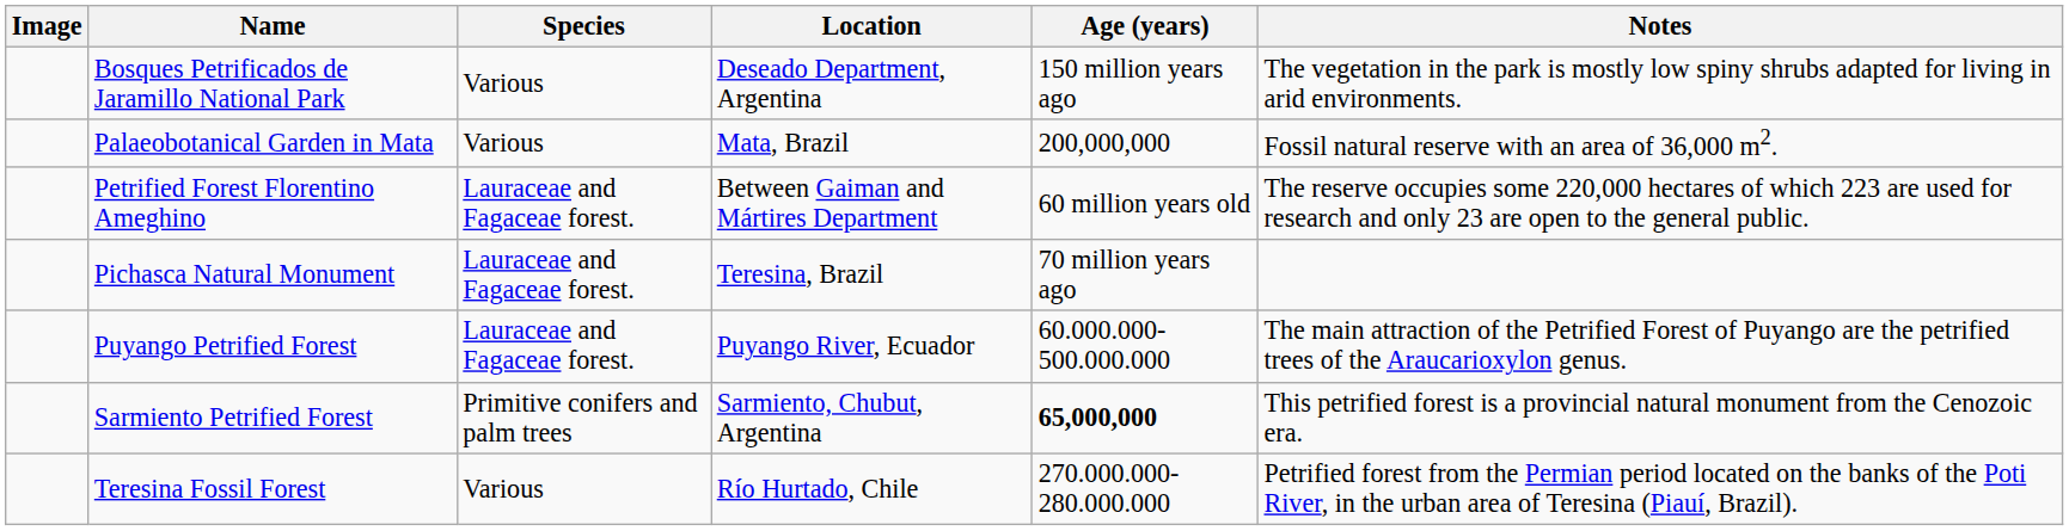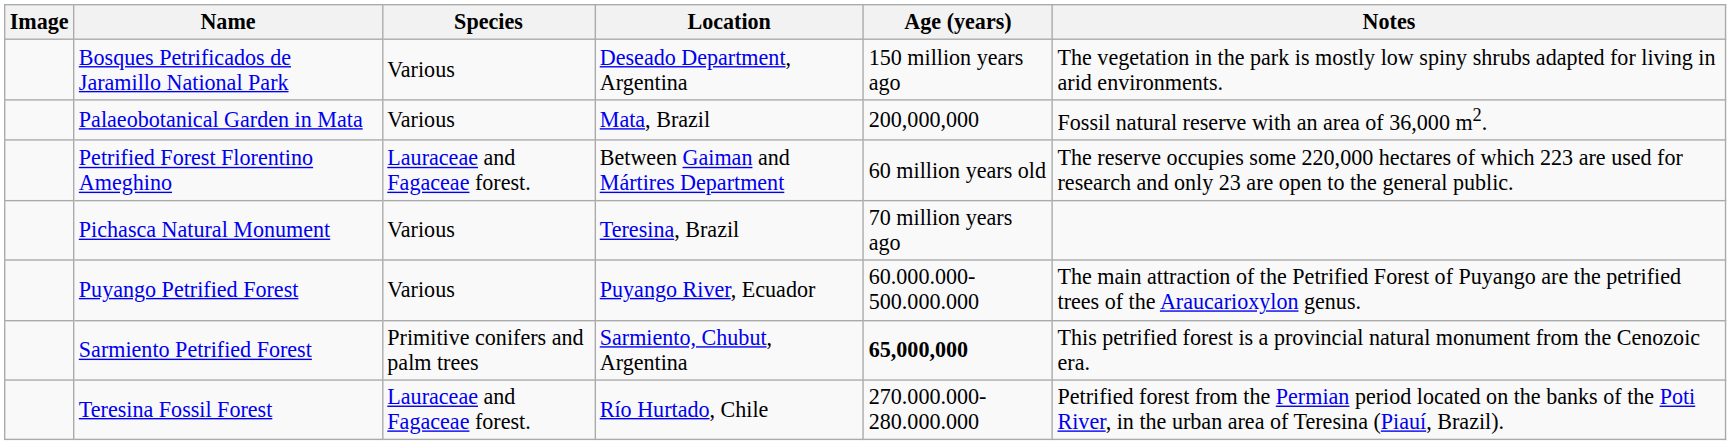Pichasca Natural Monument | Species: Lauraceae and Fagaceae forest. -> Various
Puyango Petrified Forest | Species: Lauraceae and Fagaceae forest. -> Various
Teresina Fossil Forest | Species: Various -> Lauraceae and Fagaceae forest.
